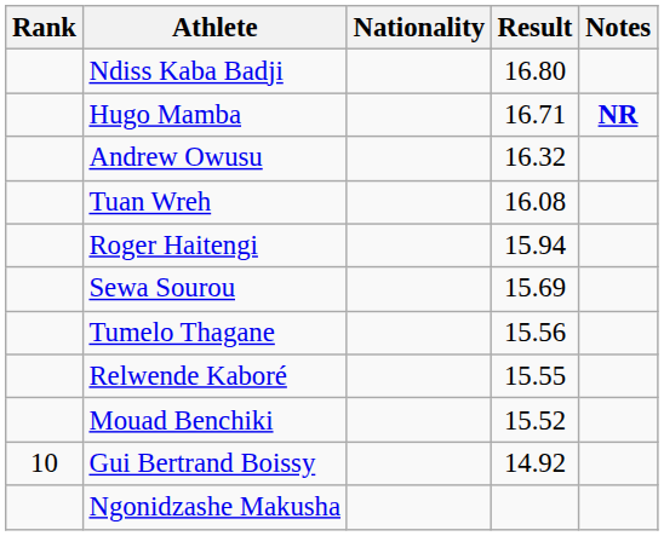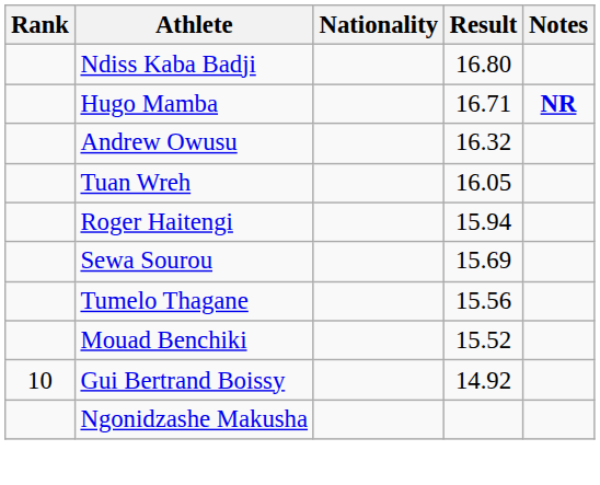Tuan Wreh | Result: 16.08 -> 16.05
- row: Relwende Kaboré | 15.55
